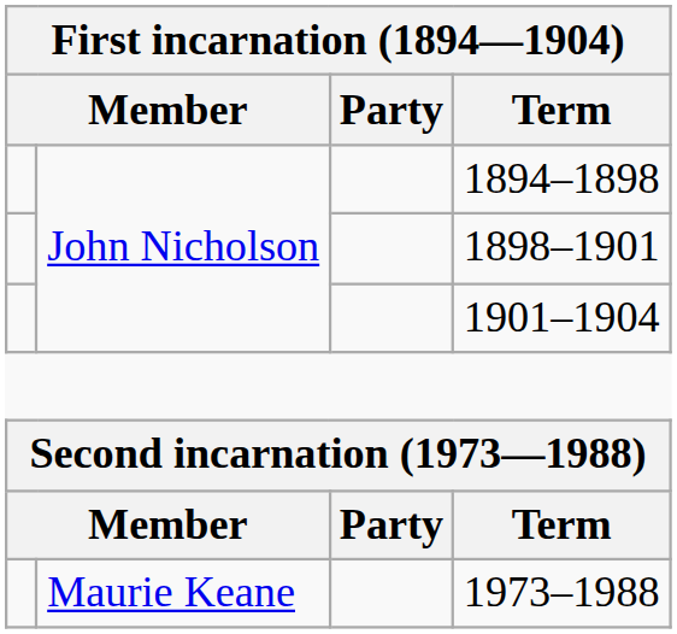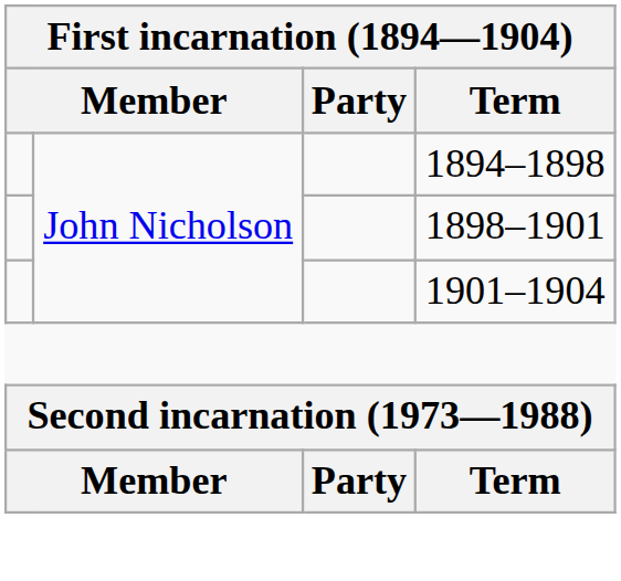- row: Maurie Keane | 1973–1988
